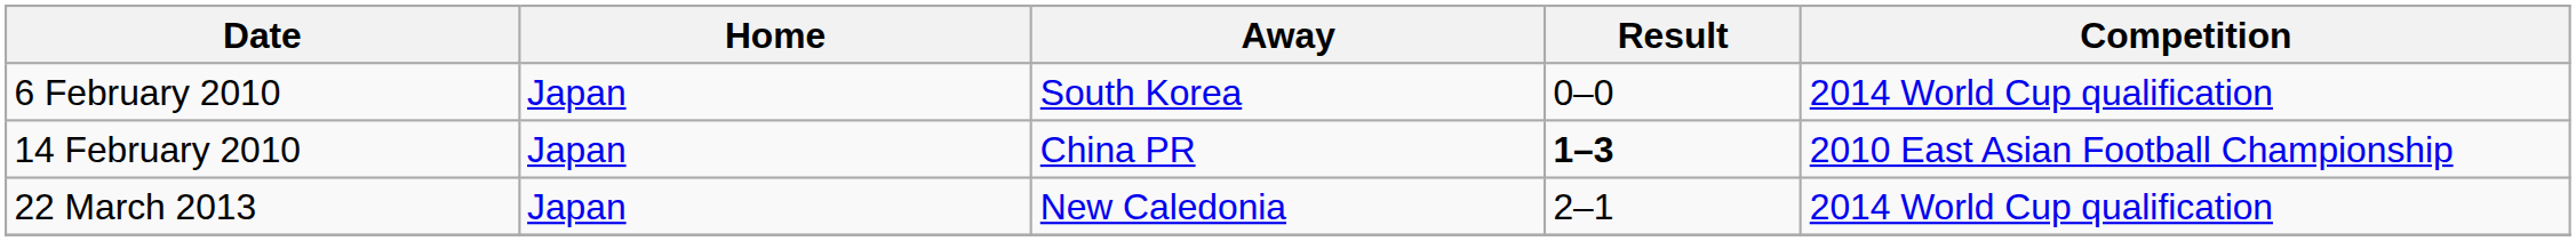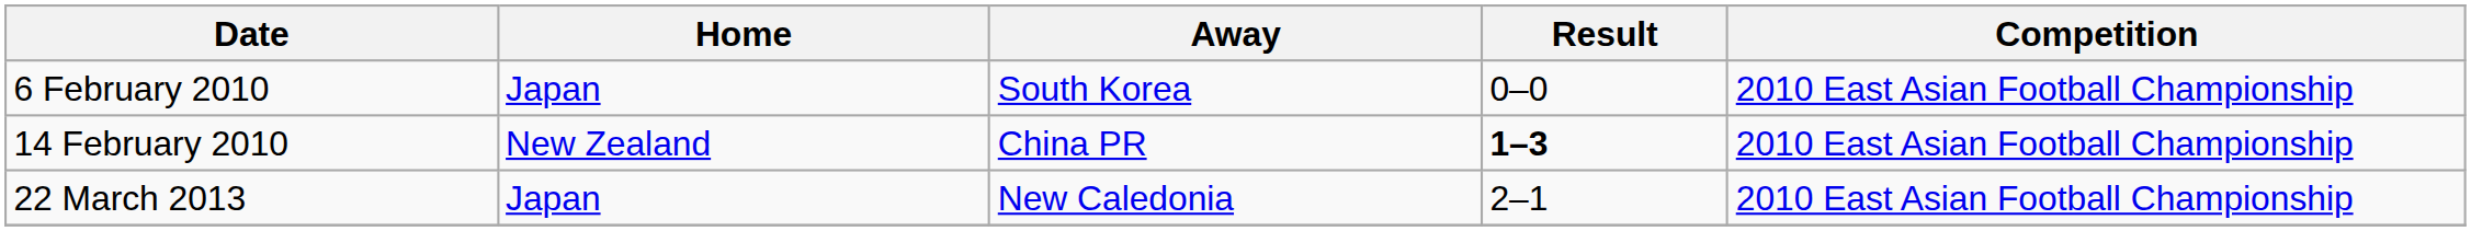6 February 2010 | Competition: 2014 World Cup qualification -> 2010 East Asian Football Championship
14 February 2010 | Home: Japan -> New Zealand
22 March 2013 | Competition: 2014 World Cup qualification -> 2010 East Asian Football Championship
